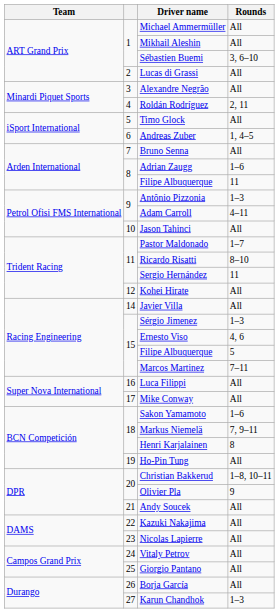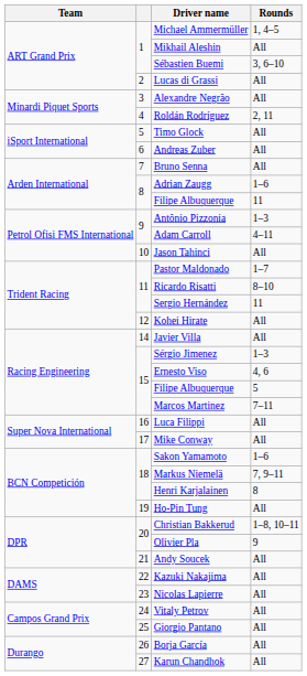Michael Ammermüller | Rounds: All -> 1, 4–5
Andreas Zuber | Rounds: 1, 4–5 -> All
Karun Chandhok | Rounds: 1–3 -> All
